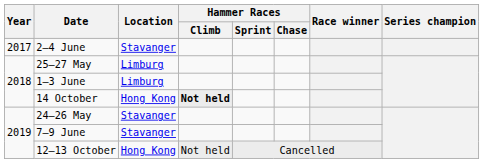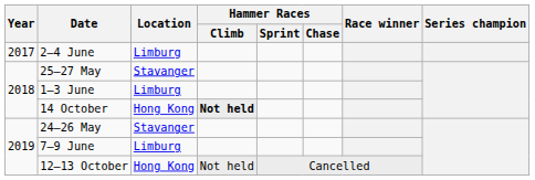2–4 June | Location: Stavanger -> Limburg
25–27 May | Location: Limburg -> Stavanger
7–9 June | Location: Stavanger -> Limburg
